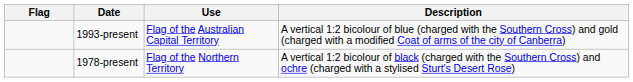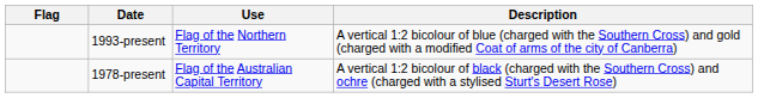1993-present | Use: Flag of the Australian Capital Territory -> Flag of the Northern Territory
1978-present | Use: Flag of the Northern Territory -> Flag of the Australian Capital Territory
